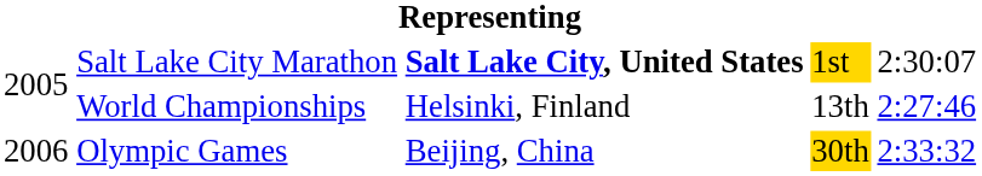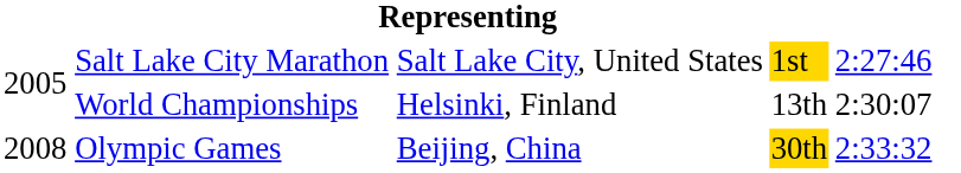Salt Lake City Marathon | column 3: bold -> normal
Salt Lake City Marathon | column 5: 2:30:07 -> 2:27:46
World Championships | column 5: 2:27:46 -> 2:30:07
Olympic Games | column 1: 2006 -> 2008
